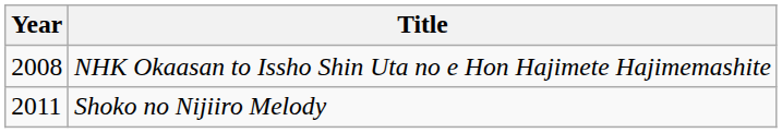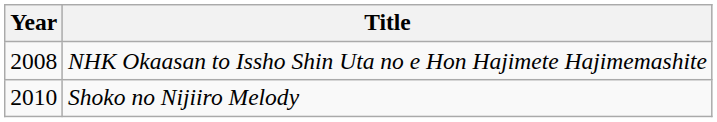Shoko no Nijiiro Melody | Year: 2011 -> 2010
